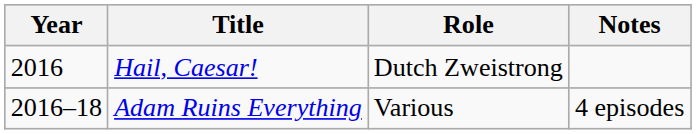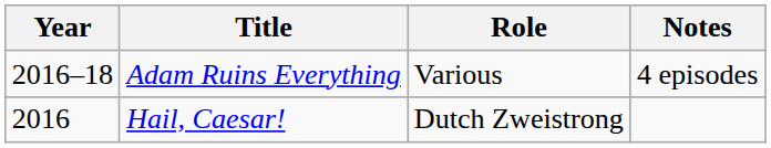rows swapped: Hail, Caesar! <-> Adam Ruins Everything
